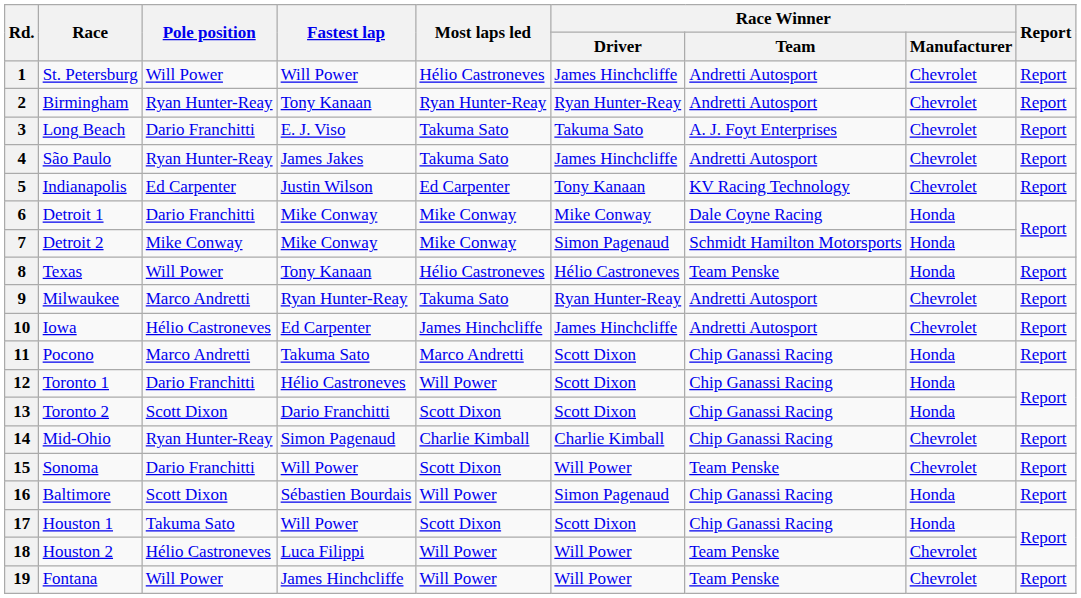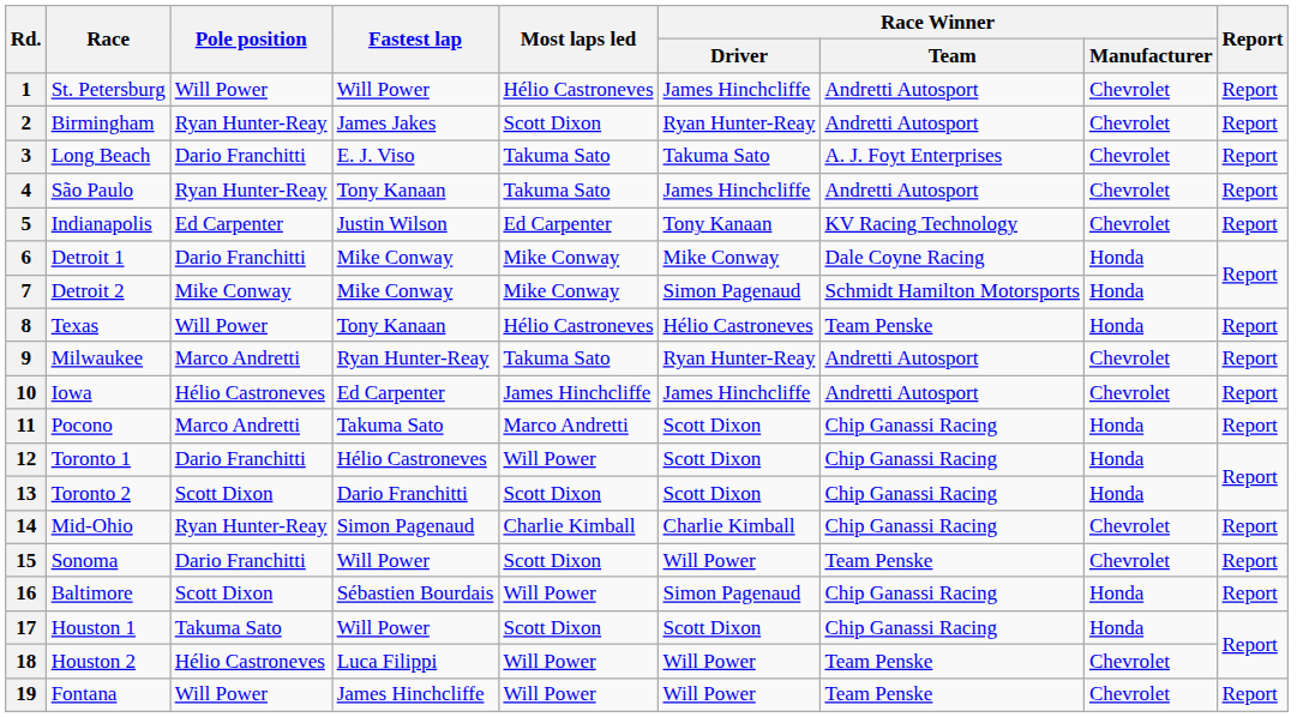2 | Fastest lap: Tony Kanaan -> James Jakes
2 | Most laps led: Ryan Hunter-Reay -> Scott Dixon
4 | Fastest lap: James Jakes -> Tony Kanaan
